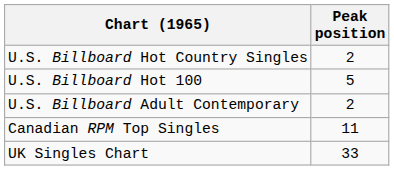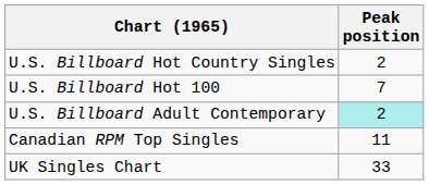U.S. Billboard Hot 100 | Peak position: 5 -> 7
U.S. Billboard Adult Contemporary | Peak position: no background -> paleturquoise background
